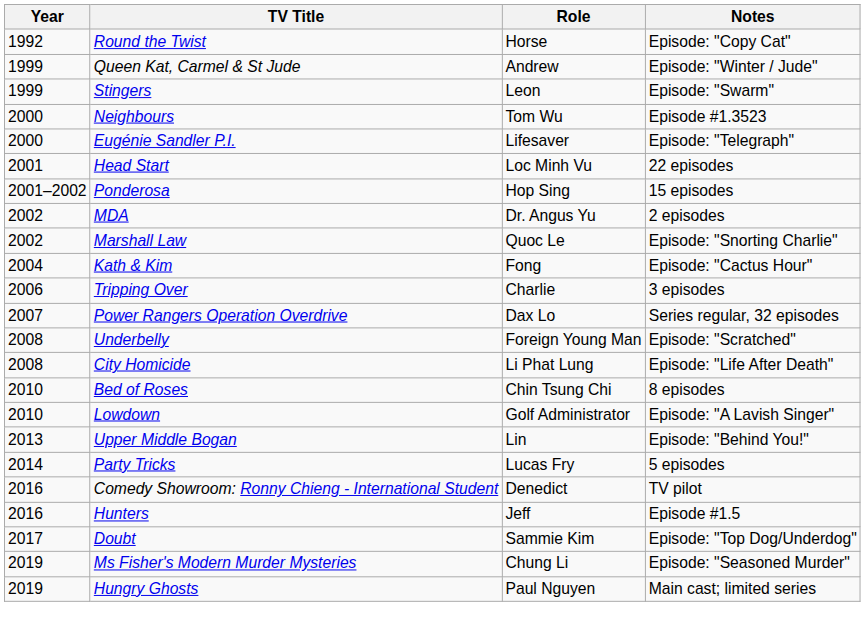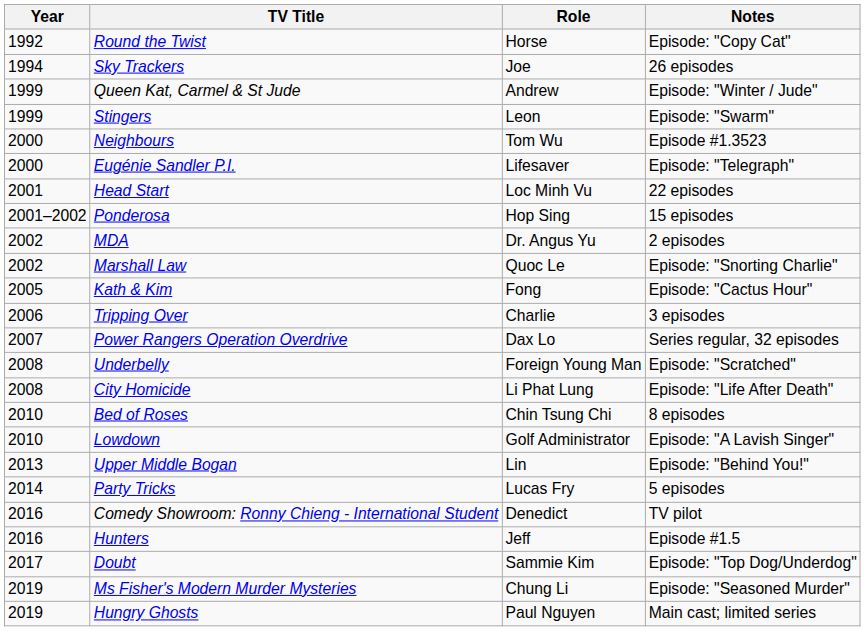+ row: 1994 | Sky Trackers | Joe | 26 episodes
Kath & Kim | Year: 2004 -> 2005
